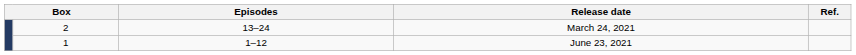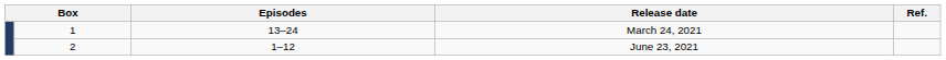March 24, 2021 | column 2: 2 -> 1
June 23, 2021 | column 2: 1 -> 2
